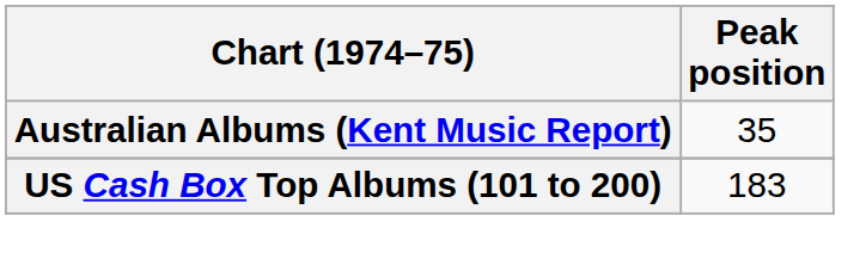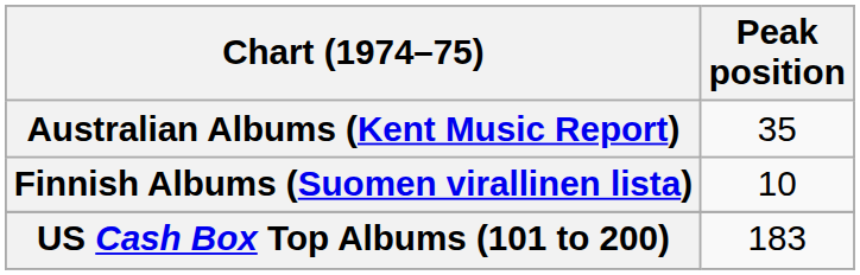+ row: Finnish Albums (Suomen virallinen lista) | 10
